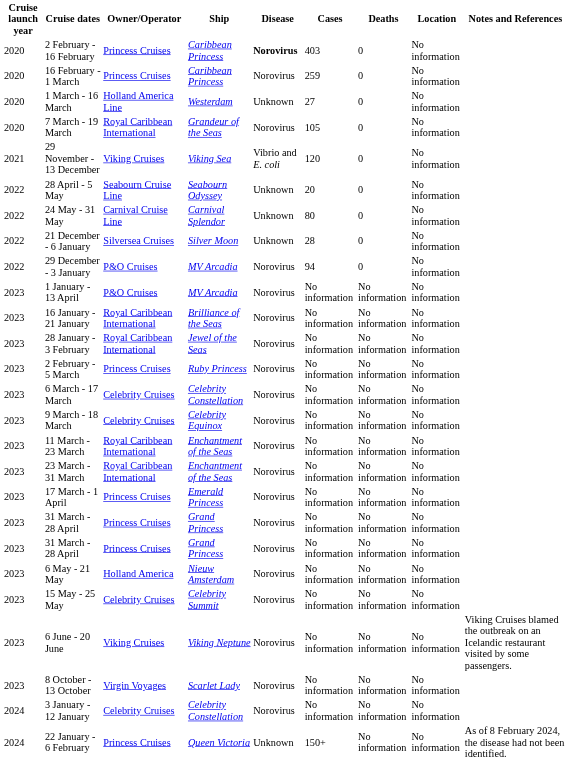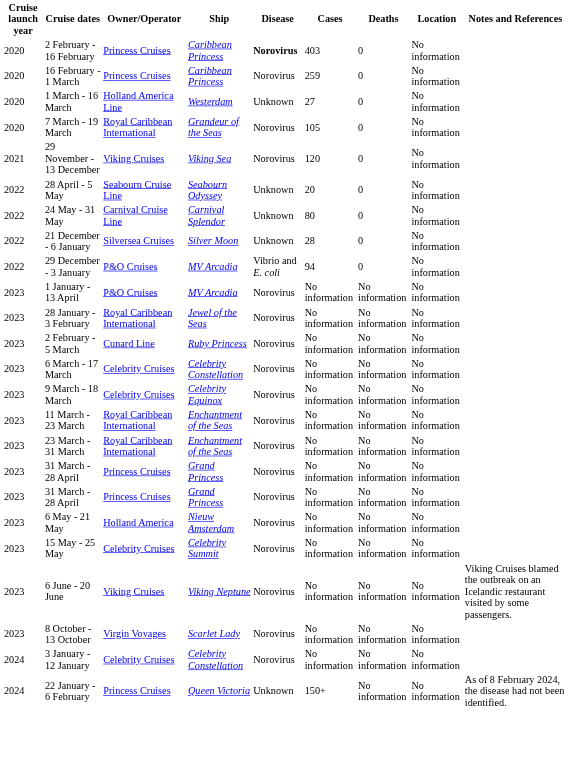29 November - 13 December | Disease: Vibrio and E. coli -> Norovirus
29 December - 3 January | Disease: Norovirus -> Vibrio and E. coli
- row: 2023 | 16 January - 21 January | Royal Caribbean International | Brilliance of the Seas | Norovirus | No information | No information | No information
2 February - 5 March | Owner/Operator: Princess Cruises -> Cunard Line
- row: 2023 | 17 March - 1 April | Princess Cruises | Emerald Princess | Norovirus | No information | No information | No information
